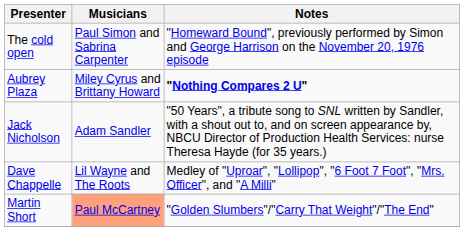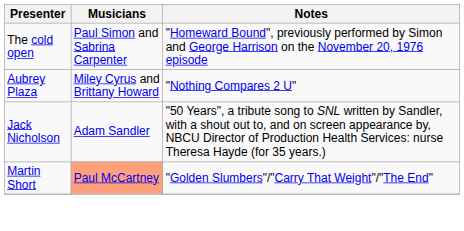Aubrey Plaza | Notes: bold -> normal
- row: Dave Chappelle | Lil Wayne and The Roots | Medley of "Uproar", "Lollipop", "6 Foot 7 Foot", "Mrs. Officer", and "A Milli"
